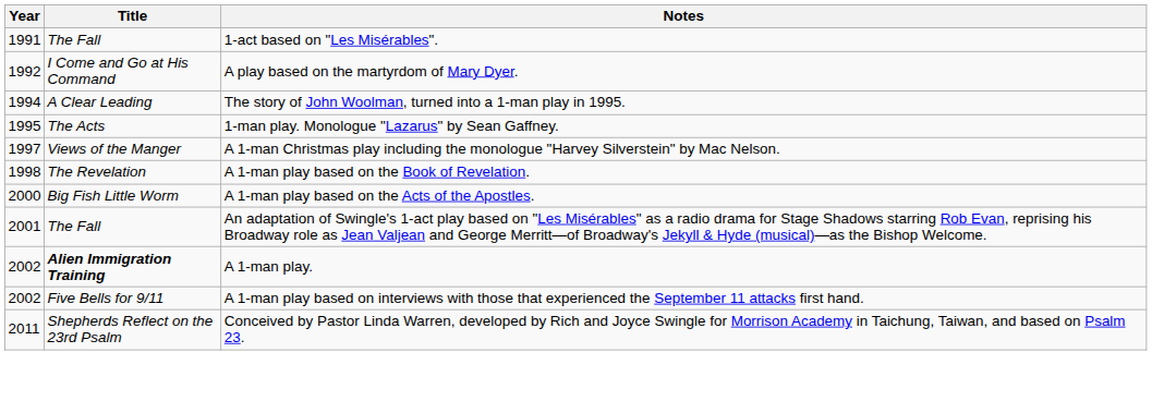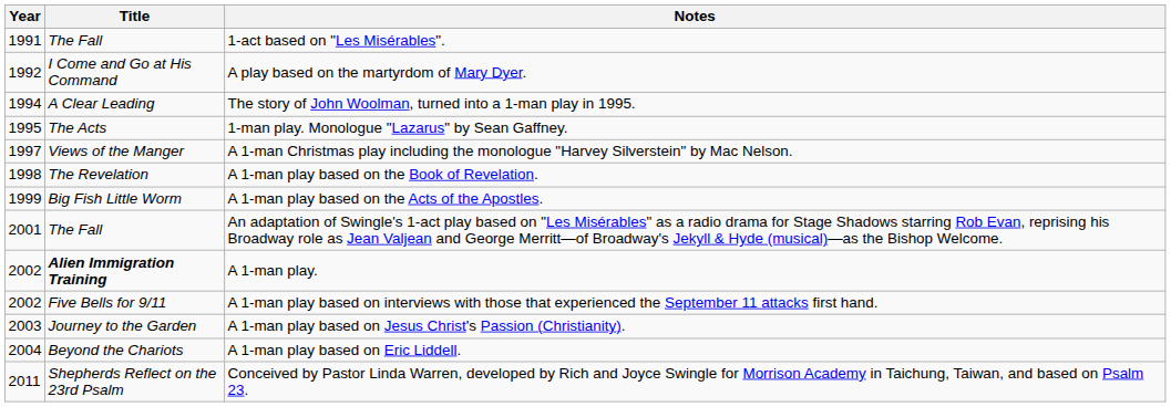A 1-man play based on the Acts of the Apostles. | Year: 2000 -> 1999
+ row: 2003 | Journey to the Garden | A 1-man play based on Jesus Christ's Passion (Christianity).
+ row: 2004 | Beyond the Chariots | A 1-man play based on Eric Liddell.
